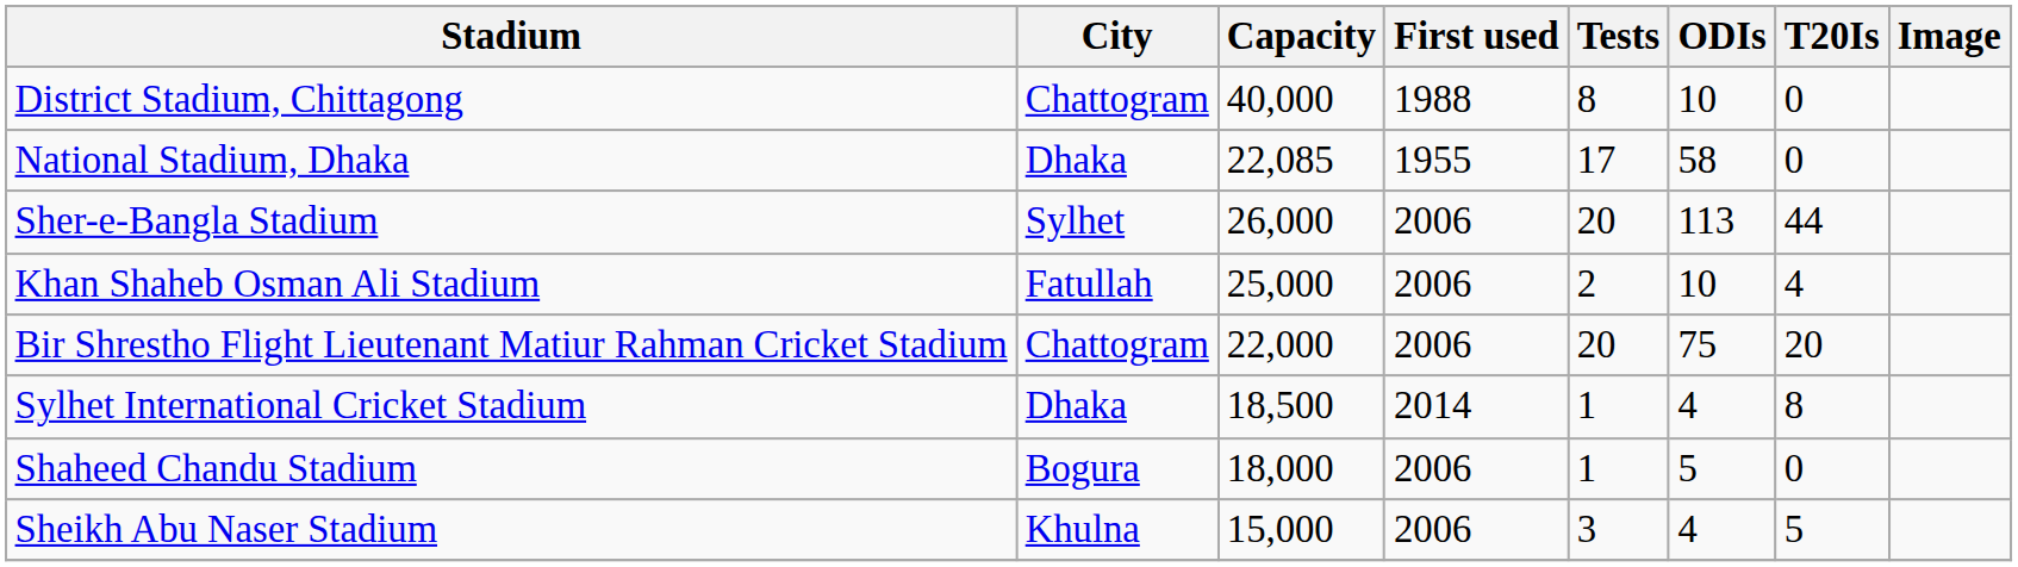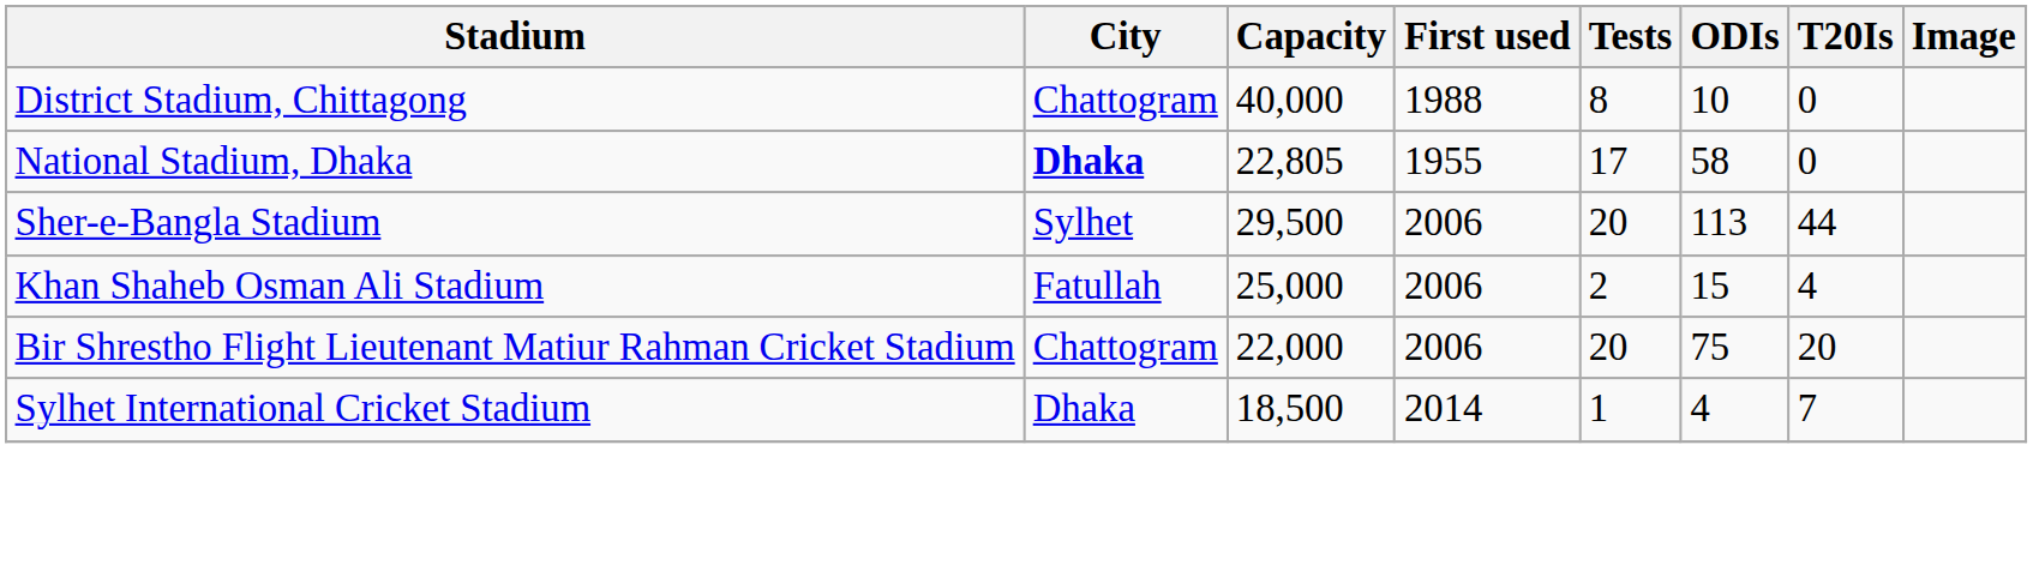National Stadium, Dhaka | City: normal -> bold
National Stadium, Dhaka | Capacity: 22,085 -> 22,805
Sher-e-Bangla Stadium | Capacity: 26,000 -> 29,500
Khan Shaheb Osman Ali Stadium | ODIs: 10 -> 15
Sylhet International Cricket Stadium | T20Is: 8 -> 7
- row: Shaheed Chandu Stadium | Bogura | 18,000 | 2006 | 1 | 5 | 0
- row: Sheikh Abu Naser Stadium | Khulna | 15,000 | 2006 | 3 | 4 | 5
